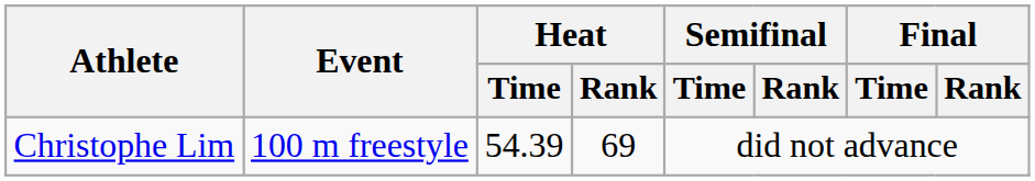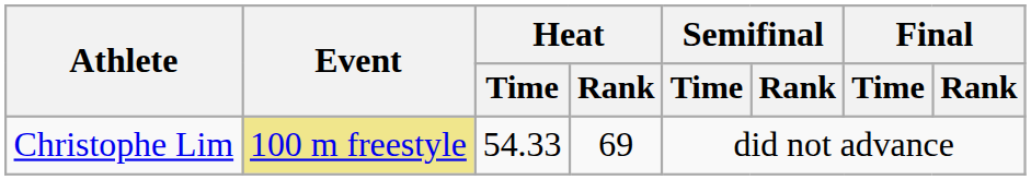Christophe Lim | Event: no background -> khaki background
Christophe Lim | Heat / Time: 54.39 -> 54.33
